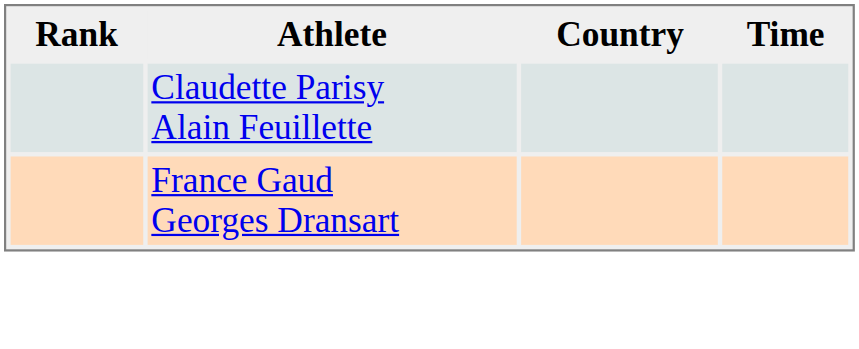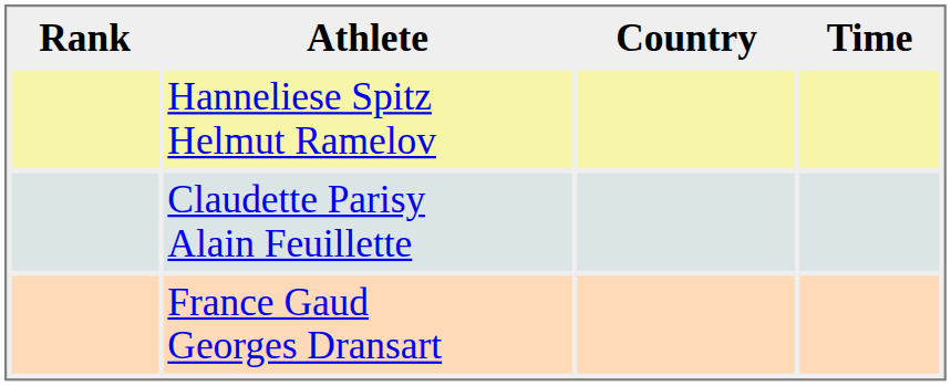+ row: Hanneliese Spitz Helmut Ramelov
